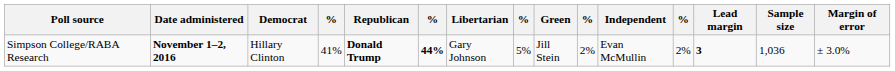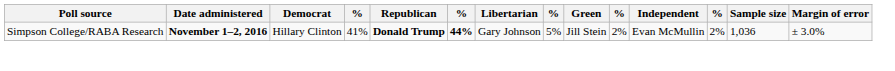- column: Lead margin | 3
